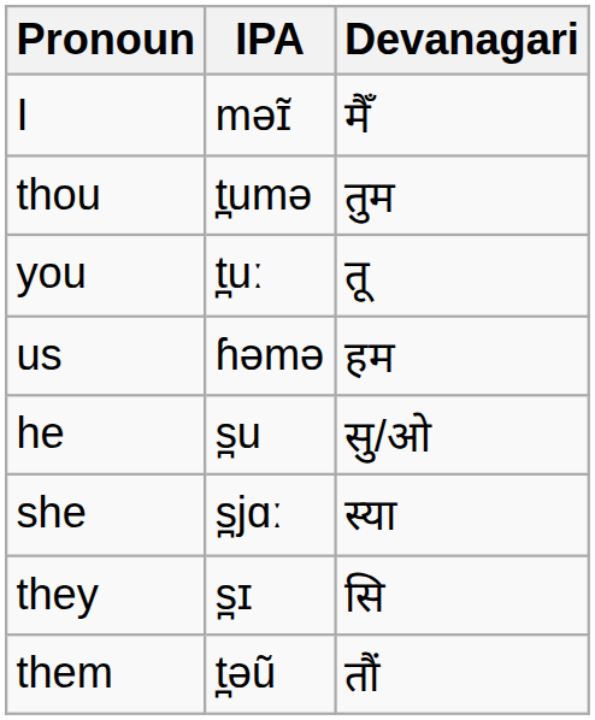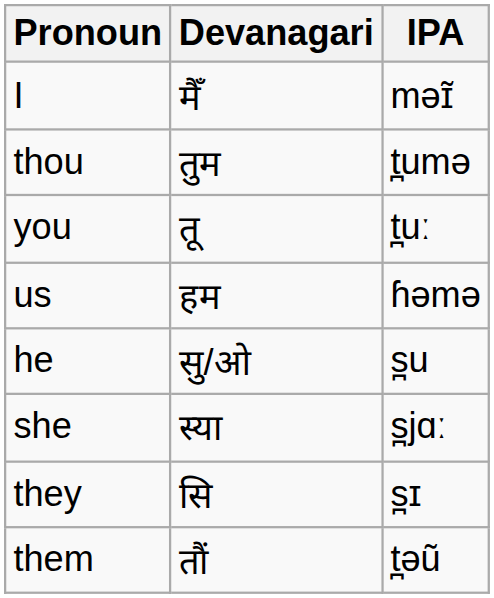columns swapped: Devanagari <-> IPA
